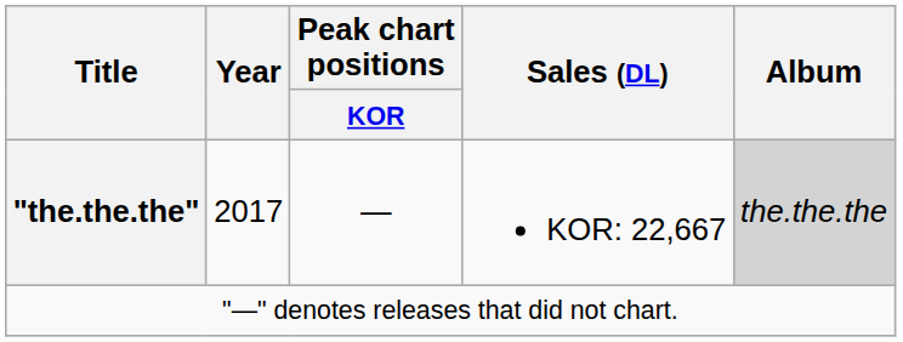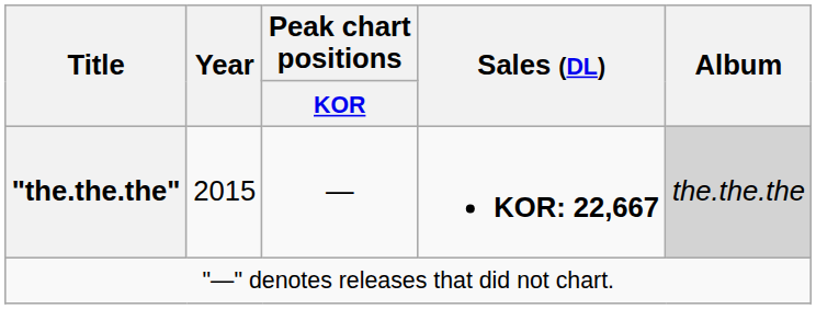"the.the.the" | Year: 2017 -> 2015
"the.the.the" | Sales (DL): normal -> bold
